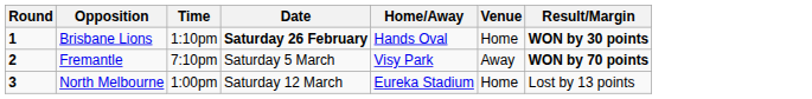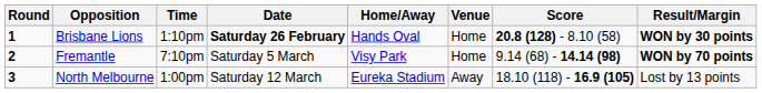+ column: Score | 20.8 (128) - 8.10 (58) | 9.14 (68) - 14.14 (98) | 18.10 (118) - 16.9 (105)
Fremantle | Venue: Away -> Home
North Melbourne | Venue: Home -> Away
